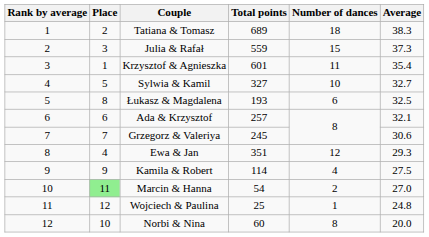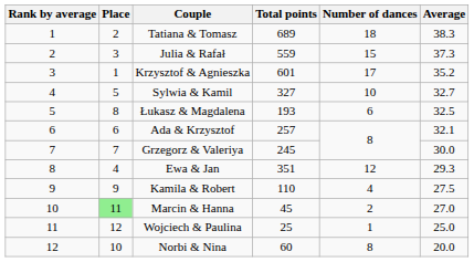Krzysztof & Agnieszka | Number of dances: 11 -> 17
Krzysztof & Agnieszka | Average: 35.4 -> 35.2
Grzegorz & Valeriya | Average: 30.6 -> 30.0
Kamila & Robert | Total points: 114 -> 110
Marcin & Hanna | Total points: 54 -> 45
Wojciech & Paulina | Average: 24.8 -> 25.0
